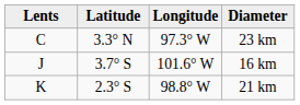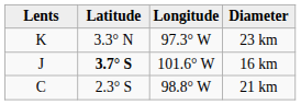23 km | Lents: C -> K
16 km | Latitude: normal -> bold
21 km | Lents: K -> C
